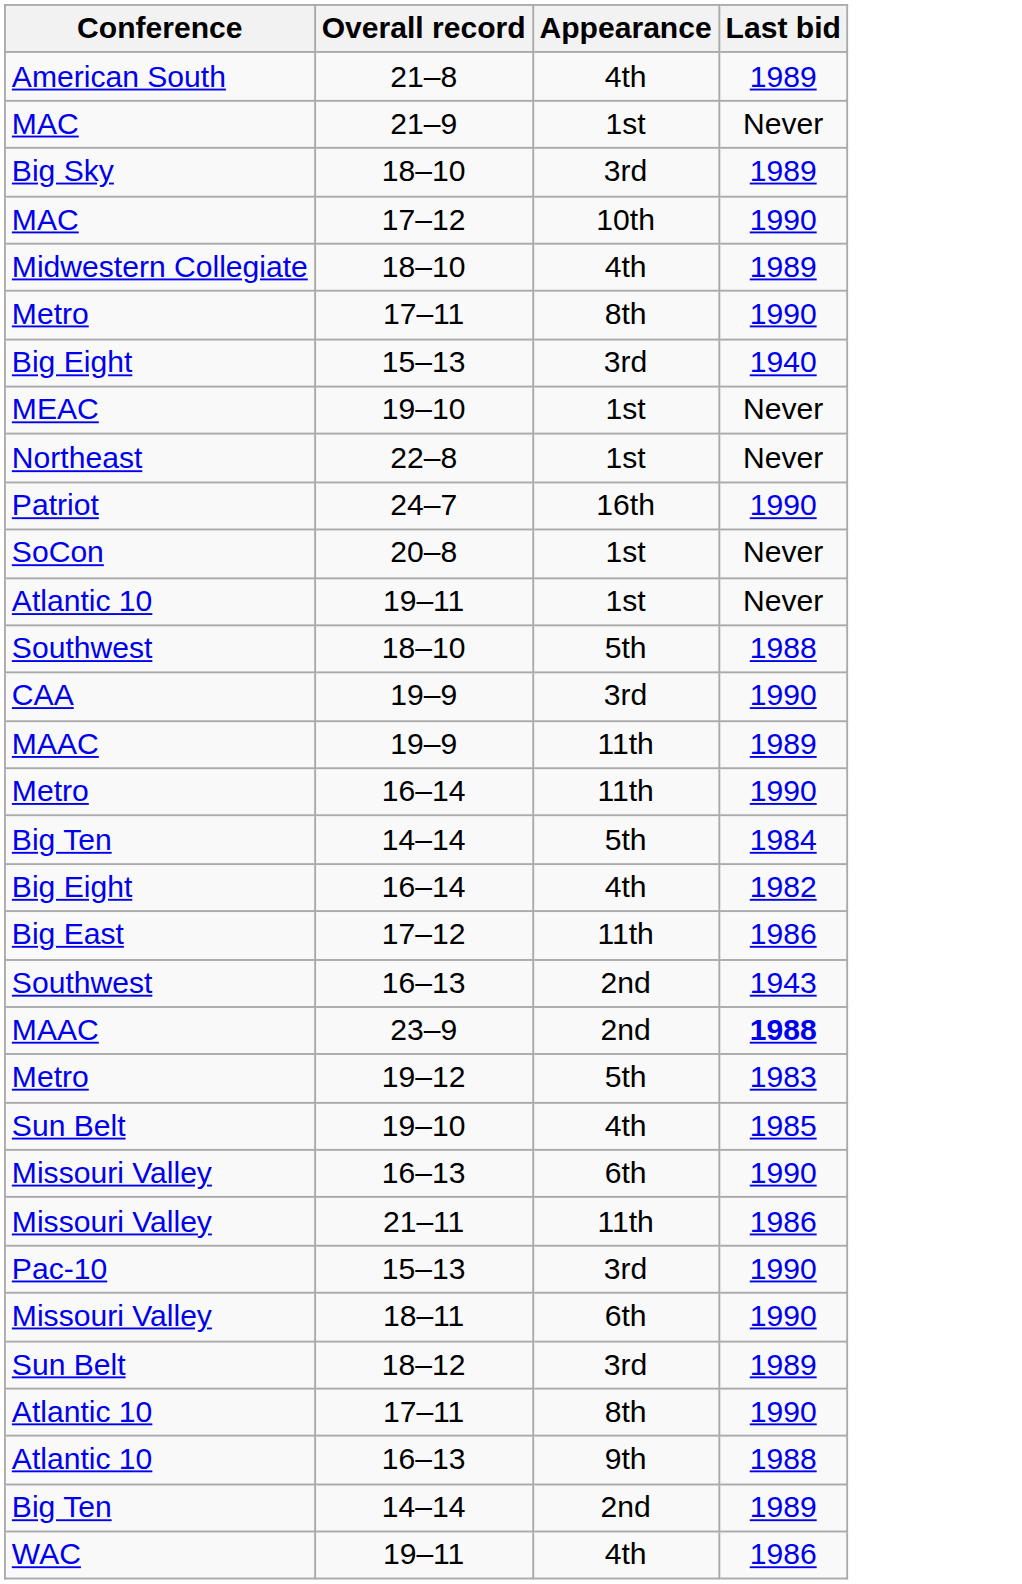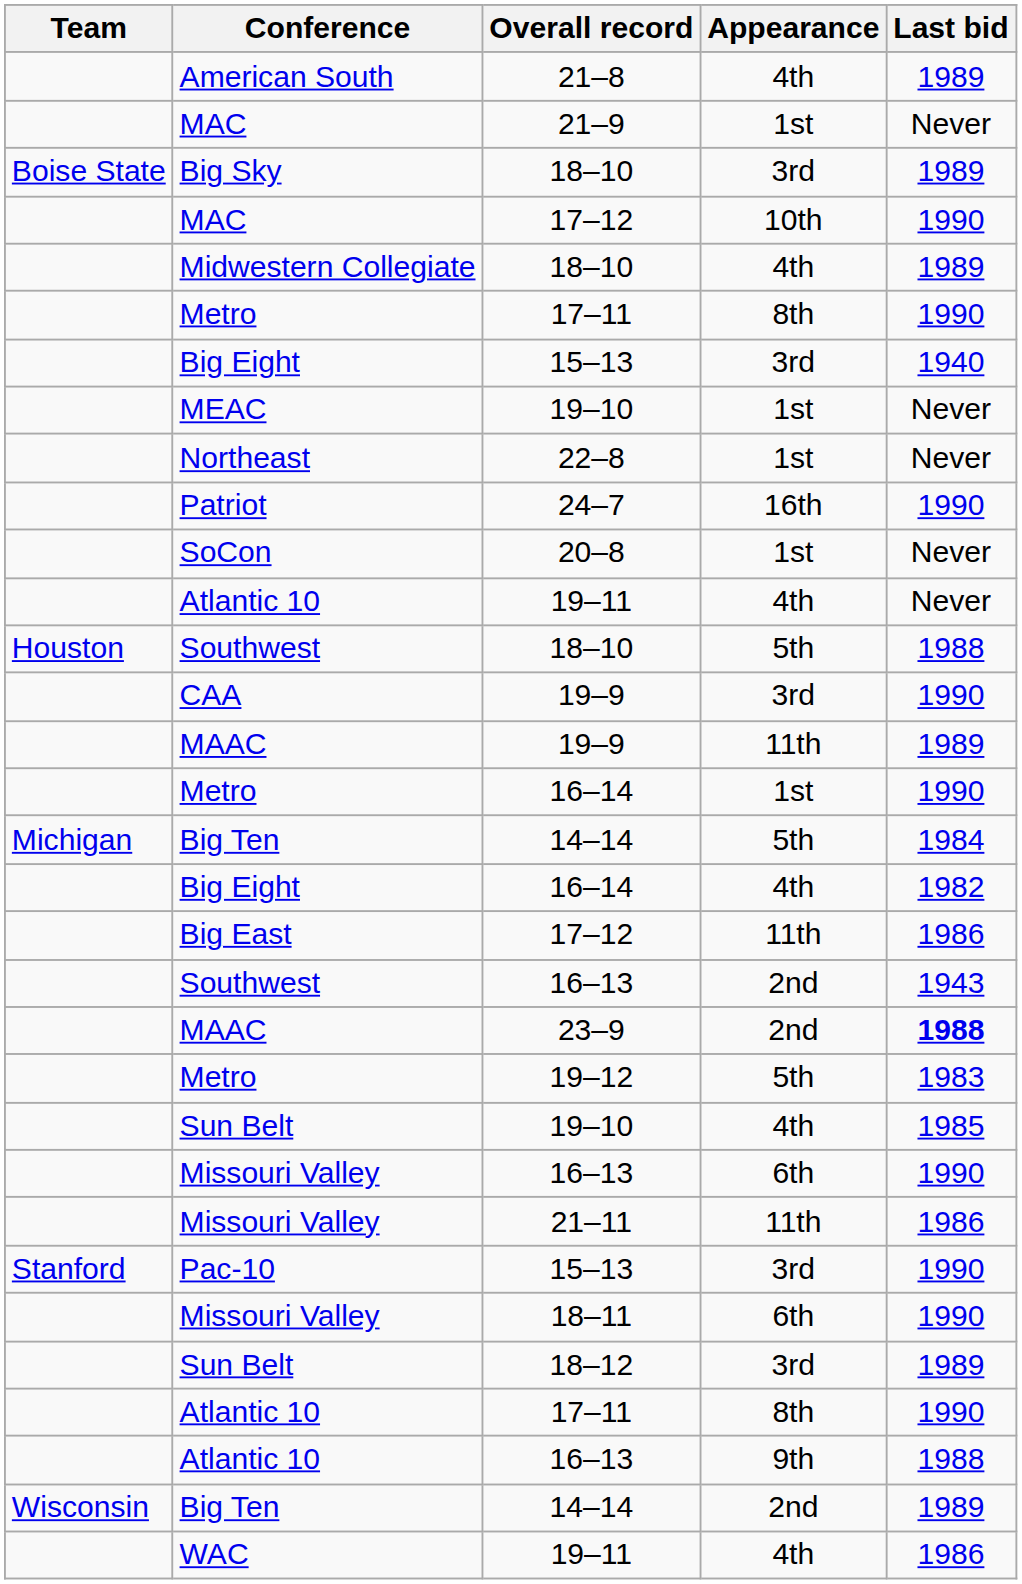+ column: Team | Boise State | Houston | Michigan | Stanford | Wisconsin
Atlantic 10 / 19–11 | Appearance: 1st -> 4th
Metro / 16–14 | Appearance: 11th -> 1st
